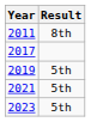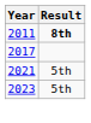2011 | Result: normal -> bold
- row: 2019 | 5th
